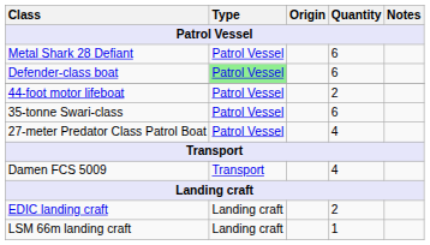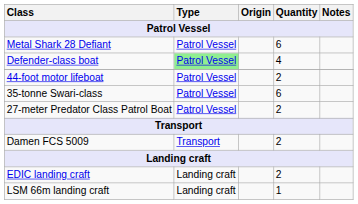Defender-class boat | Quantity: 6 -> 4
27-meter Predator Class Patrol Boat | Quantity: 4 -> 2
Damen FCS 5009 | Quantity: 4 -> 2
